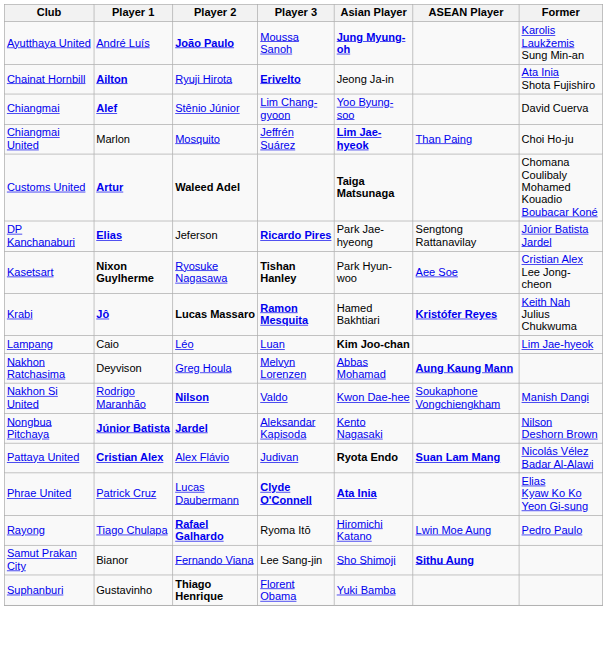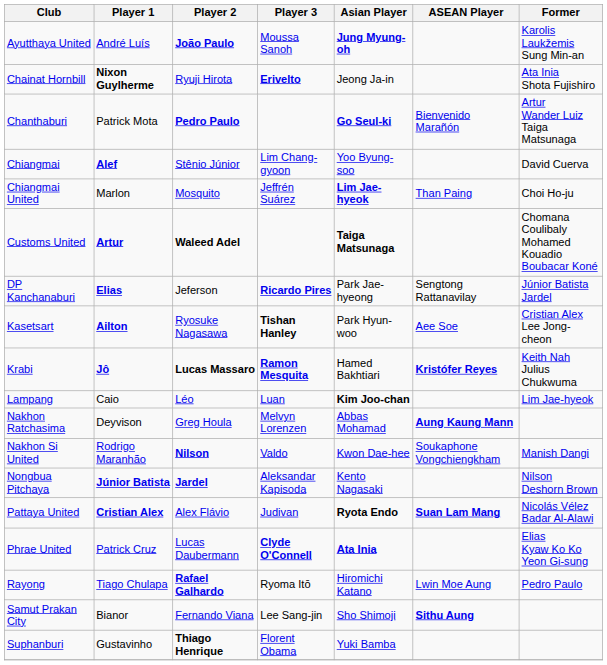Chainat Hornbill | Player 1: Ailton -> Nixon Guylherme
+ row: Chanthaburi | Patrick Mota | Pedro Paulo | Go Seul-ki | Bienvenido Marañón | Artur Wander Luiz Taiga Matsunaga
Kasetsart | Player 1: Nixon Guylherme -> Ailton
